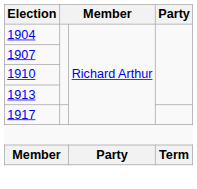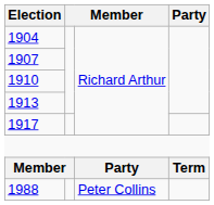+ row: 1988 | Peter Collins
